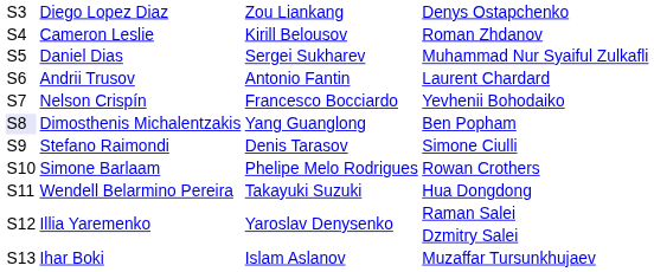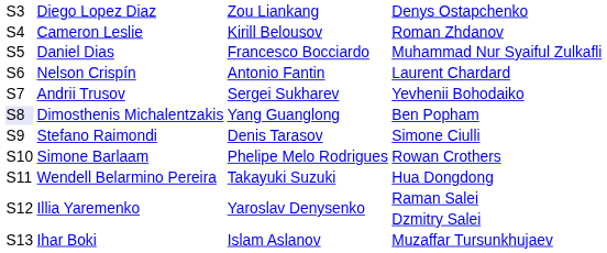Muhammad Nur Syaiful Zulkafli | column 3: Sergei Sukharev -> Francesco Bocciardo
Laurent Chardard | column 2: Andrii Trusov -> Nelson Crispín
Yevhenii Bohodaiko | column 2: Nelson Crispín -> Andrii Trusov
Yevhenii Bohodaiko | column 3: Francesco Bocciardo -> Sergei Sukharev
